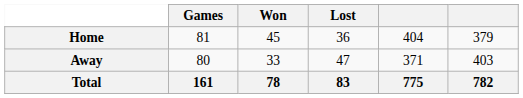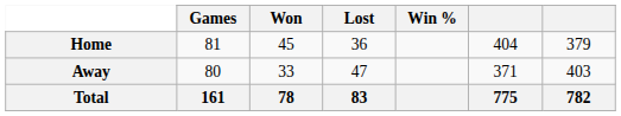+ column: Win %
